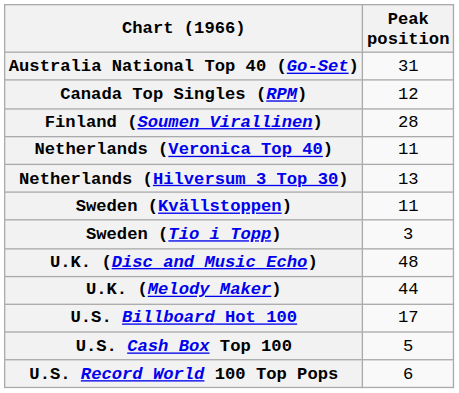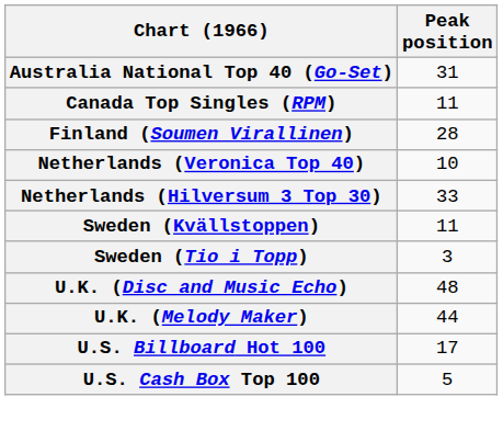Canada Top Singles (RPM) | Peak position: 12 -> 11
Netherlands (Veronica Top 40) | Peak position: 11 -> 10
Netherlands (Hilversum 3 Top 30) | Peak position: 13 -> 33
- row: U.S. Record World 100 Top Pops | 6
